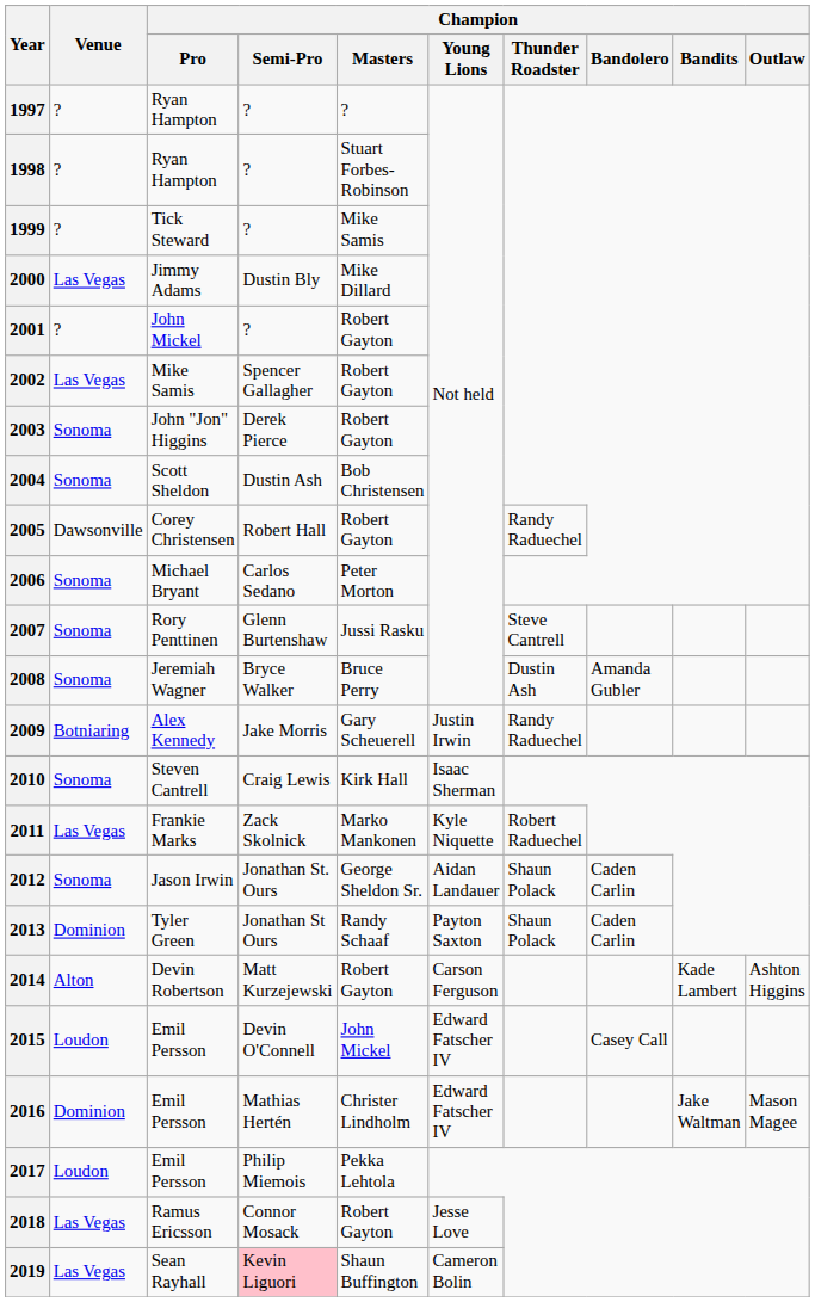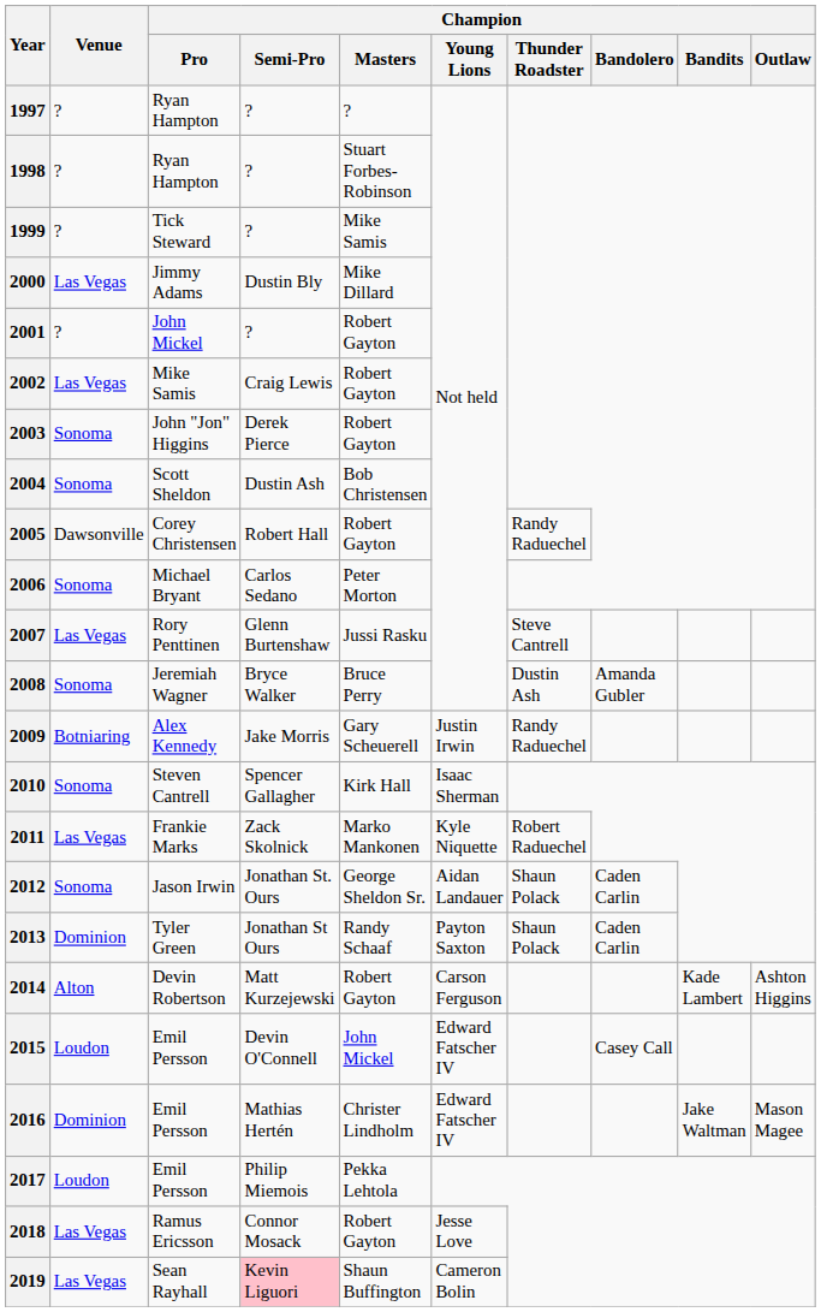2002 | Champion / Semi-Pro: Spencer Gallagher -> Craig Lewis
2007 | Venue: Sonoma -> Las Vegas
2010 | Champion / Semi-Pro: Craig Lewis -> Spencer Gallagher
